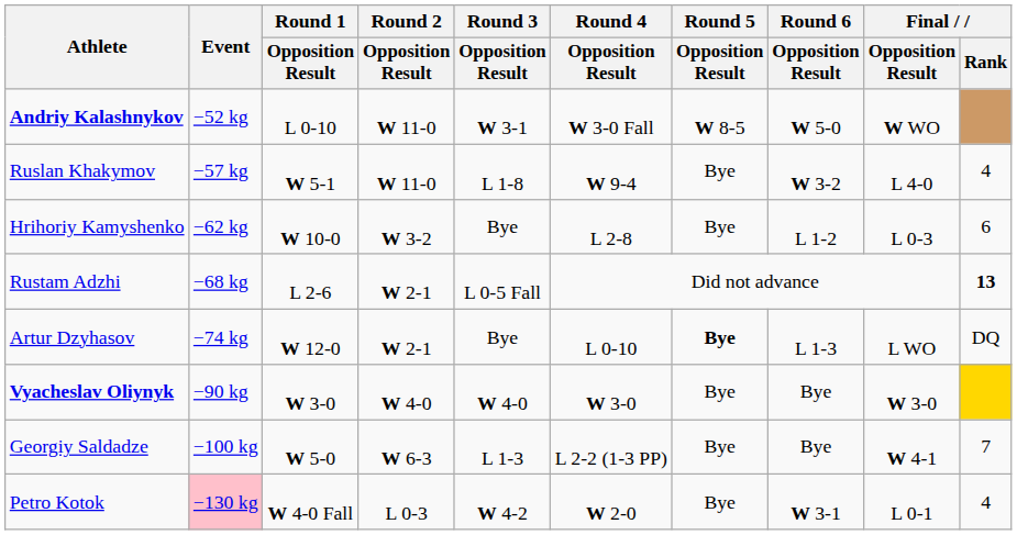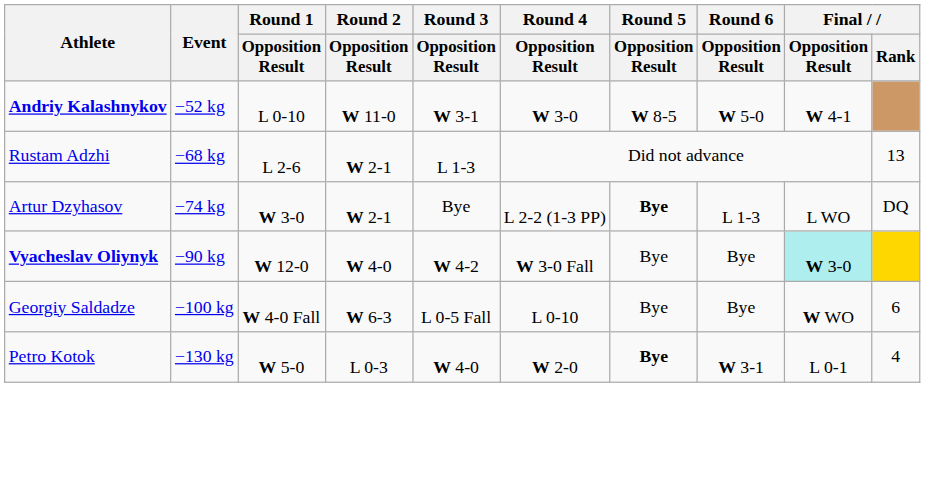Andriy Kalashnykov | Round 4 / Opposition Result: W 3-0 Fall -> W 3-0
Andriy Kalashnykov | Final / Opposition Result: W WO -> W 4-1
- row: Ruslan Khakymov | −57 kg | W 5-1 | W 11-0 | L 1-8 | W 9-4 | Bye | W 3-2 | L 4-0 | 4
- row: Hrihoriy Kamyshenko | −62 kg | W 10-0 | W 3-2 | Bye | L 2-8 | Bye | L 1-2 | L 0-3 | 6
Rustam Adzhi | Round 3 / Opposition Result: L 0-5 Fall -> L 1-3
Rustam Adzhi | Final / Rank: bold -> normal
Artur Dzyhasov | Round 1 / Opposition Result: W 12-0 -> W 3-0
Artur Dzyhasov | Round 4 / Opposition Result: L 0-10 -> L 2-2 (1-3 PP)
Vyacheslav Oliynyk | Round 1 / Opposition Result: W 3-0 -> W 12-0
Vyacheslav Oliynyk | Round 3 / Opposition Result: W 4-0 -> W 4-2
Vyacheslav Oliynyk | Round 4 / Opposition Result: W 3-0 -> W 3-0 Fall
Vyacheslav Oliynyk | Final / Opposition Result: no background -> paleturquoise background
Georgiy Saldadze | Round 1 / Opposition Result: W 5-0 -> W 4-0 Fall
Georgiy Saldadze | Round 3 / Opposition Result: L 1-3 -> L 0-5 Fall
Georgiy Saldadze | Round 4 / Opposition Result: L 2-2 (1-3 PP) -> L 0-10
Georgiy Saldadze | Final / Opposition Result: W 4-1 -> W WO
Georgiy Saldadze | Final / Rank: 7 -> 6
Petro Kotok | Event: pink background -> no background
Petro Kotok | Round 1 / Opposition Result: W 4-0 Fall -> W 5-0
Petro Kotok | Round 3 / Opposition Result: W 4-2 -> W 4-0
Petro Kotok | Round 5 / Opposition Result: normal -> bold
